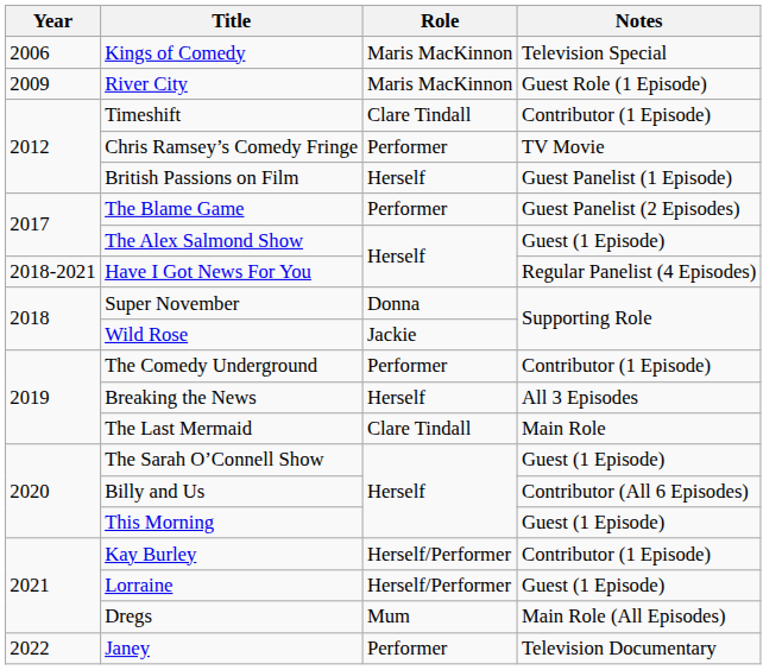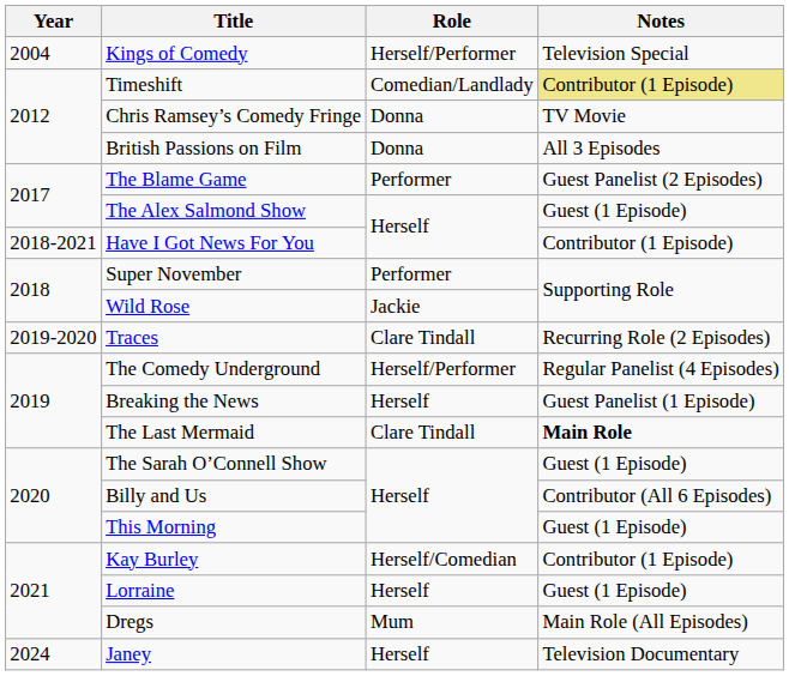Kings of Comedy | Year: 2006 -> 2004
Kings of Comedy | Role: Maris MacKinnon -> Herself/Performer
- row: 2009 | River City | Maris MacKinnon | Guest Role (1 Episode)
Timeshift | Role: Clare Tindall -> Comedian/Landlady
Timeshift | Notes: no background -> khaki background
Chris Ramsey’s Comedy Fringe | Role: Performer -> Donna
British Passions on Film | Role: Herself -> Donna
British Passions on Film | Notes: Guest Panelist (1 Episode) -> All 3 Episodes
Have I Got News For You | Notes: Regular Panelist (4 Episodes) -> Contributor (1 Episode)
Super November | Role: Donna -> Performer
+ row: 2019-2020 | Traces | Clare Tindall | Recurring Role (2 Episodes)
The Comedy Underground | Role: Performer -> Herself/Performer
The Comedy Underground | Notes: Contributor (1 Episode) -> Regular Panelist (4 Episodes)
Breaking the News | Notes: All 3 Episodes -> Guest Panelist (1 Episode)
The Last Mermaid | Notes: normal -> bold
Kay Burley | Role: Herself/Performer -> Herself/Comedian
Lorraine | Role: Herself/Performer -> Herself
Janey | Year: 2022 -> 2024
Janey | Role: Performer -> Herself
